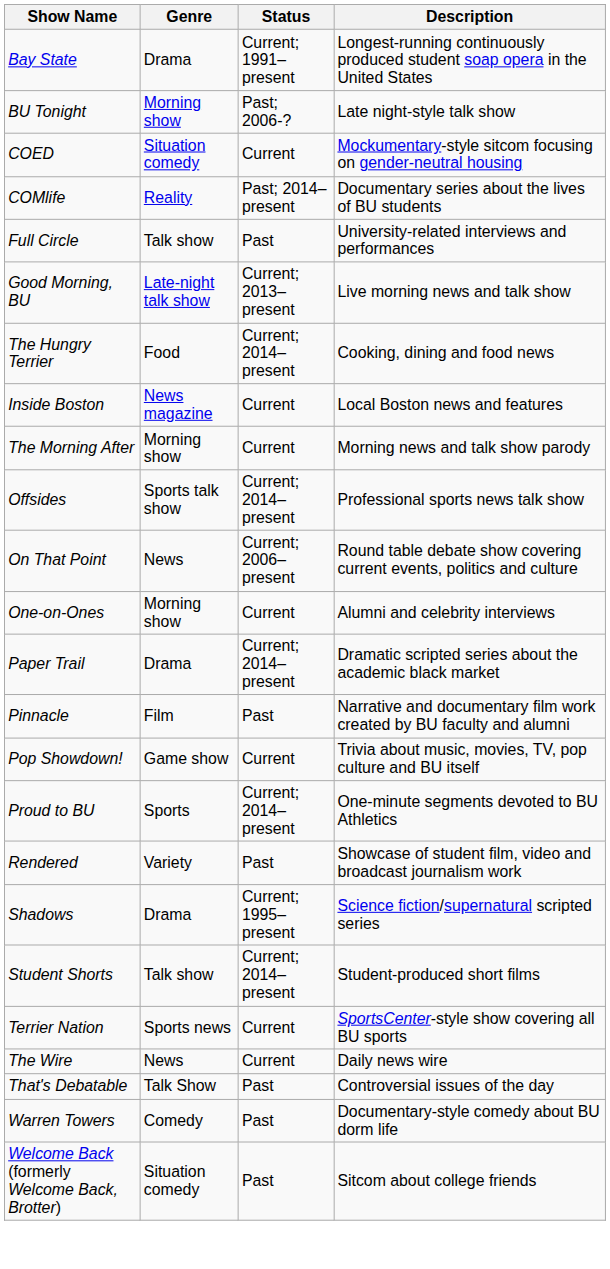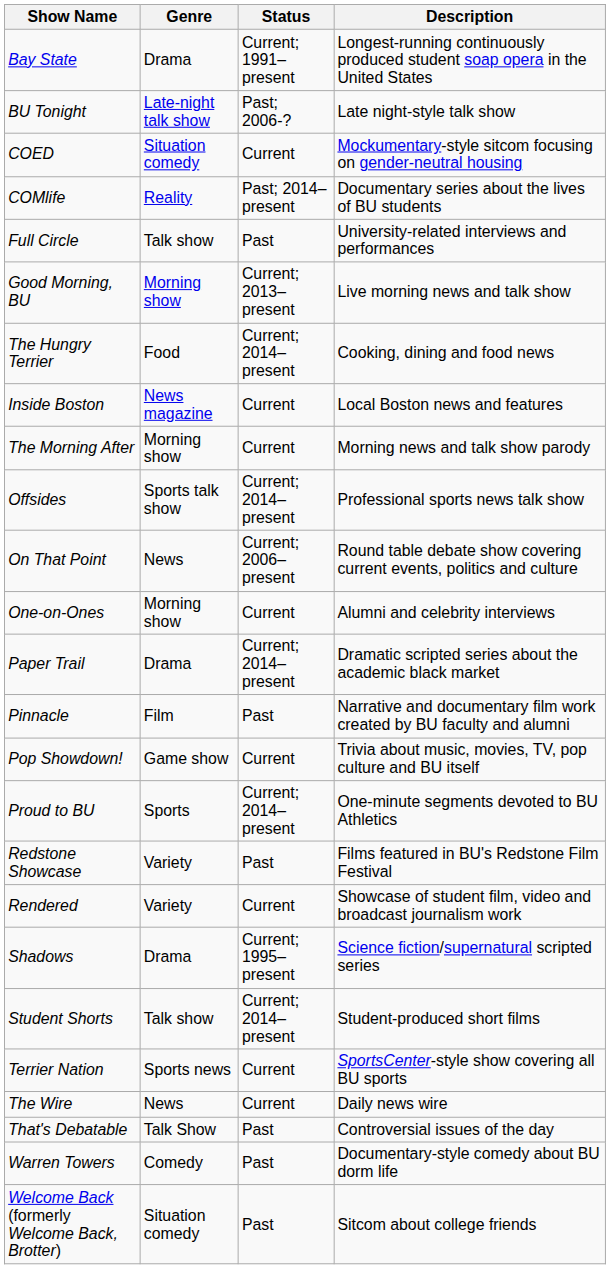BU Tonight | Genre: Morning show -> Late-night talk show
Good Morning, BU | Genre: Late-night talk show -> Morning show
+ row: Redstone Showcase | Variety | Past | Films featured in BU's Redstone Film Festival
Rendered | Status: Past -> Current
